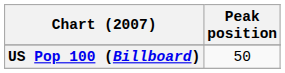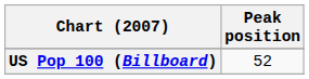US Pop 100 (Billboard) | Peak position: 50 -> 52
